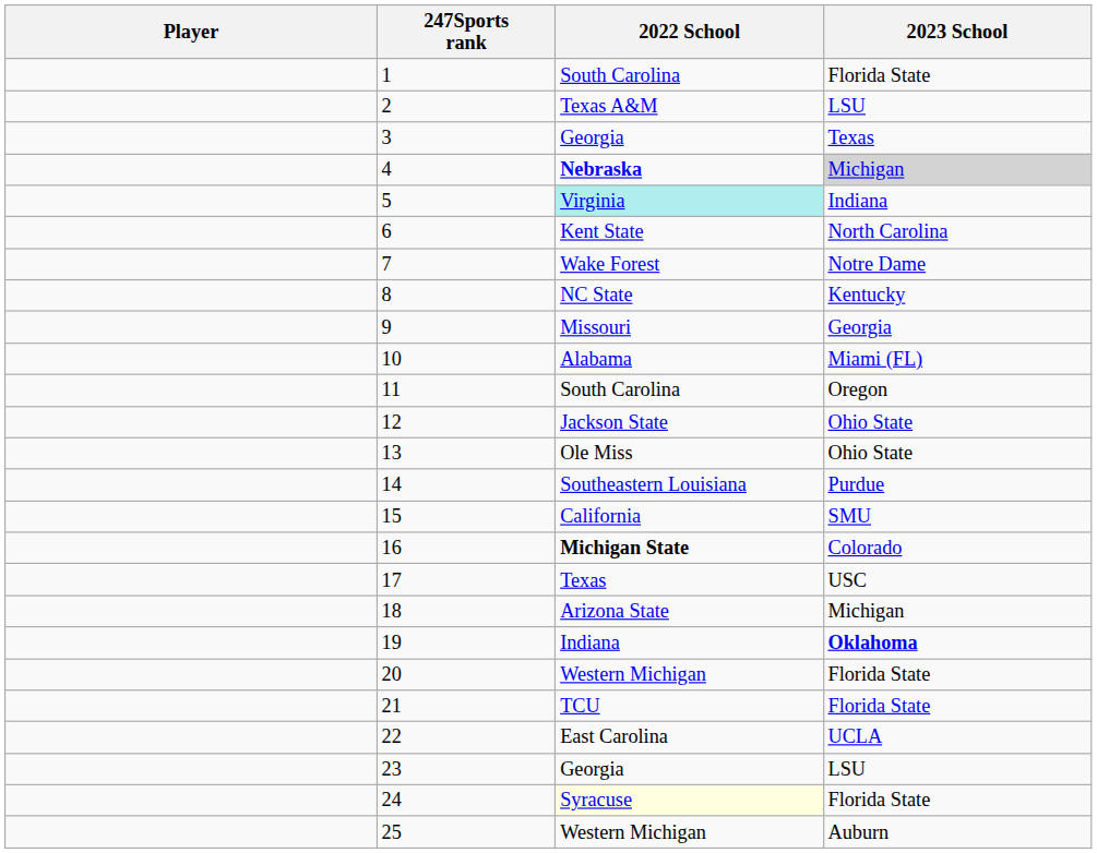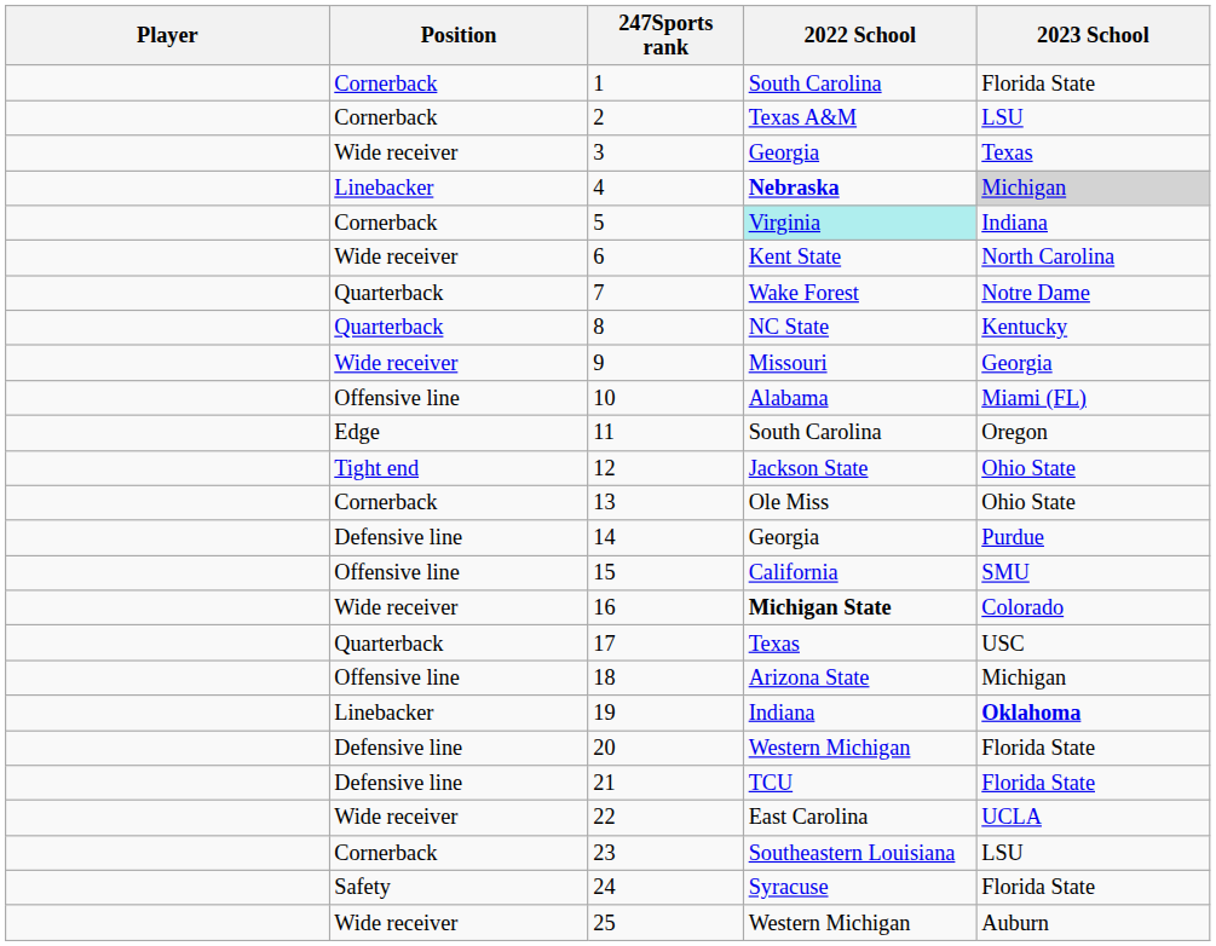+ column: Position | Cornerback | Cornerback | Wide receiver | Linebacker | Cornerback | Wide receiver | Quarterback | Quarterback | Wide receiver | Offensive line | Edge | Tight end | Cornerback | Defensive line | Offensive line | Wide receiver | Quarterback | Offensive line | Linebacker | Defensive line | Defensive line | Wide receiver | Cornerback | Safety | Wide receiver
14 | 2022 School: Southeastern Louisiana -> Georgia
23 | 2022 School: Georgia -> Southeastern Louisiana
24 | 2022 School: lightyellow background -> no background
